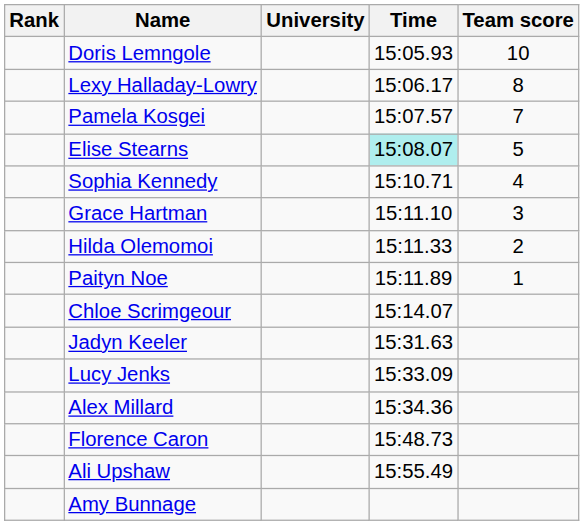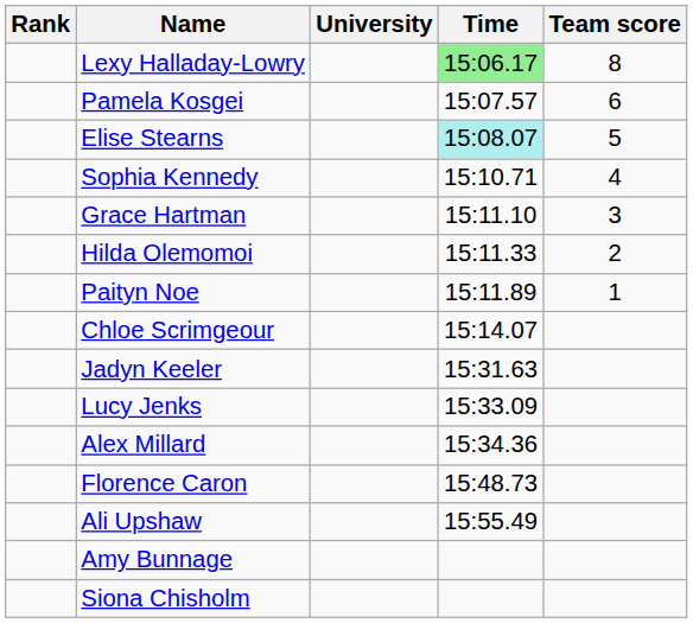- row: Doris Lemngole | 15:05.93 | 10
Lexy Halladay-Lowry | Time: no background -> lightgreen background
Pamela Kosgei | Team score: 7 -> 6
+ row: Siona Chisholm
